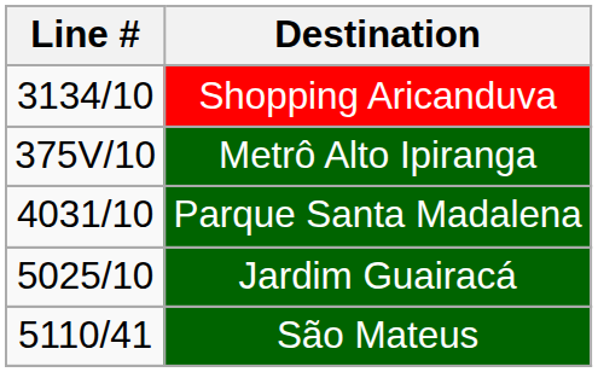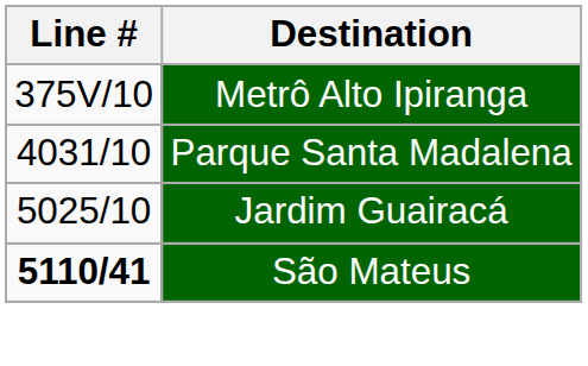- row: 3134/10 | Shopping Aricanduva
São Mateus | Line #: normal -> bold
